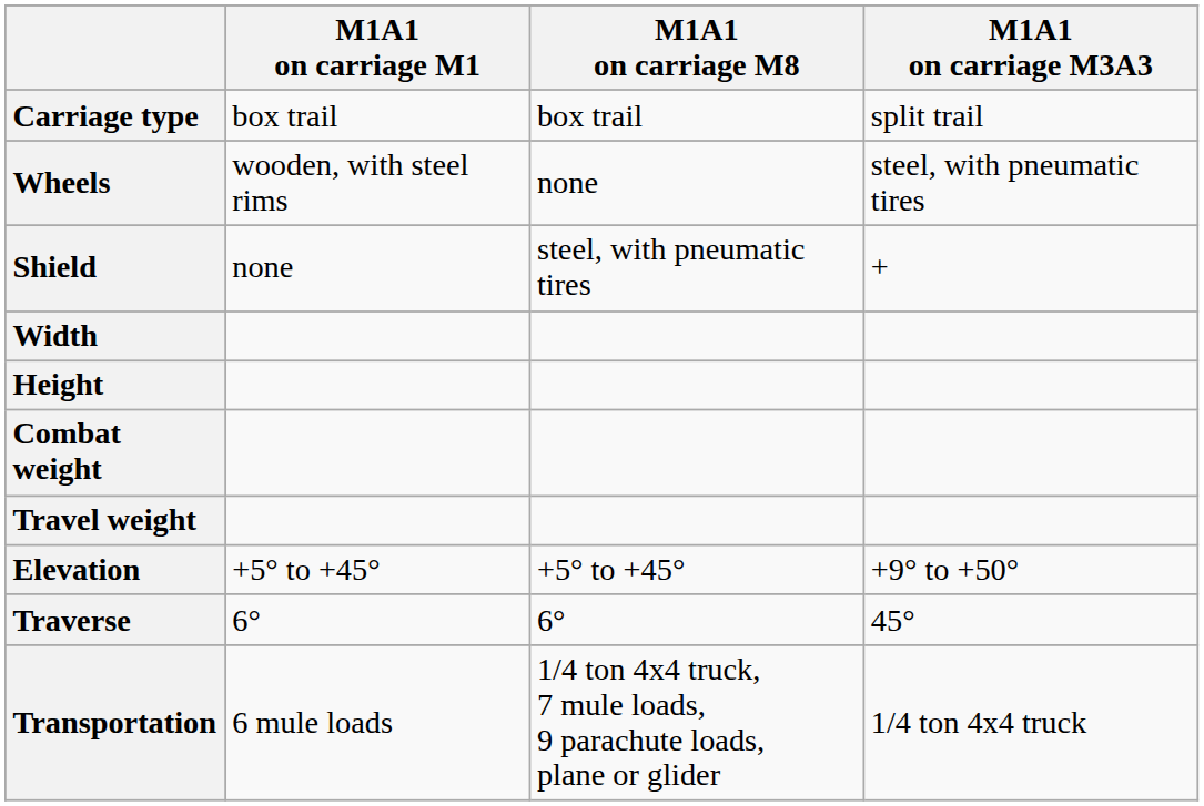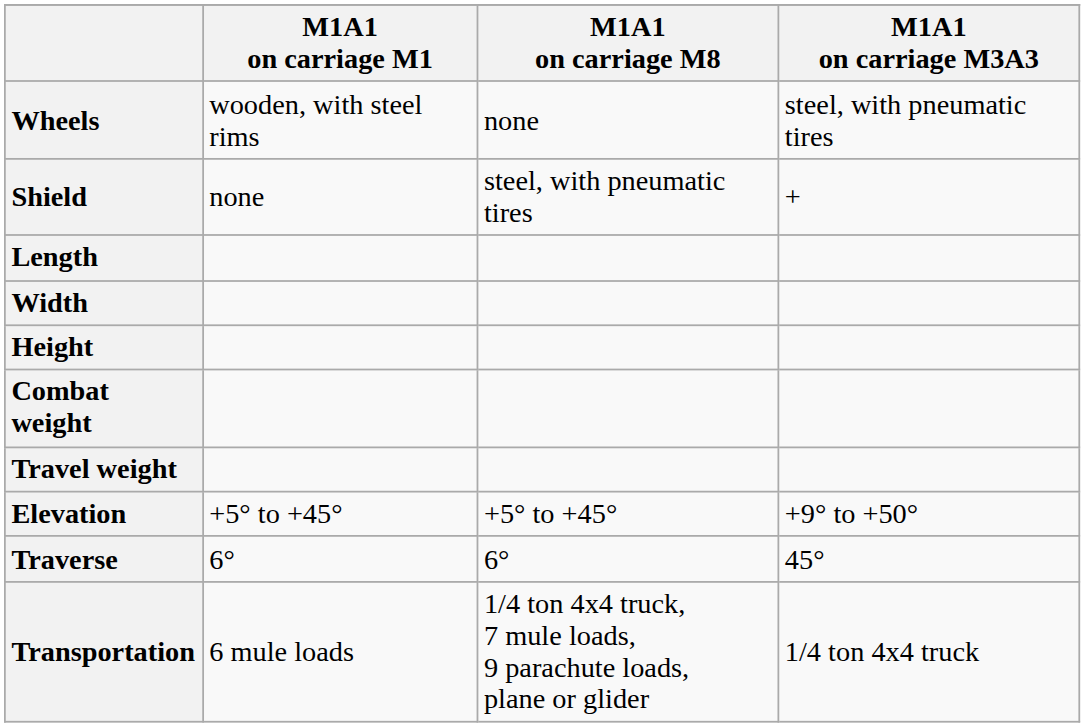- row: Carriage type | box trail | box trail | split trail
+ row: Length
